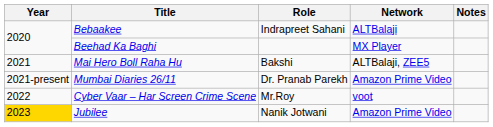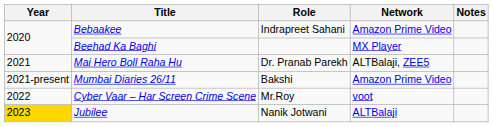Bebaakee | Network: ALTBalaji -> Amazon Prime Video
Mai Hero Boll Raha Hu | Role: Bakshi -> Dr. Pranab Parekh
Mumbai Diaries 26/11 | Role: Dr. Pranab Parekh -> Bakshi
Jubilee | Network: Amazon Prime Video -> ALTBalaji
